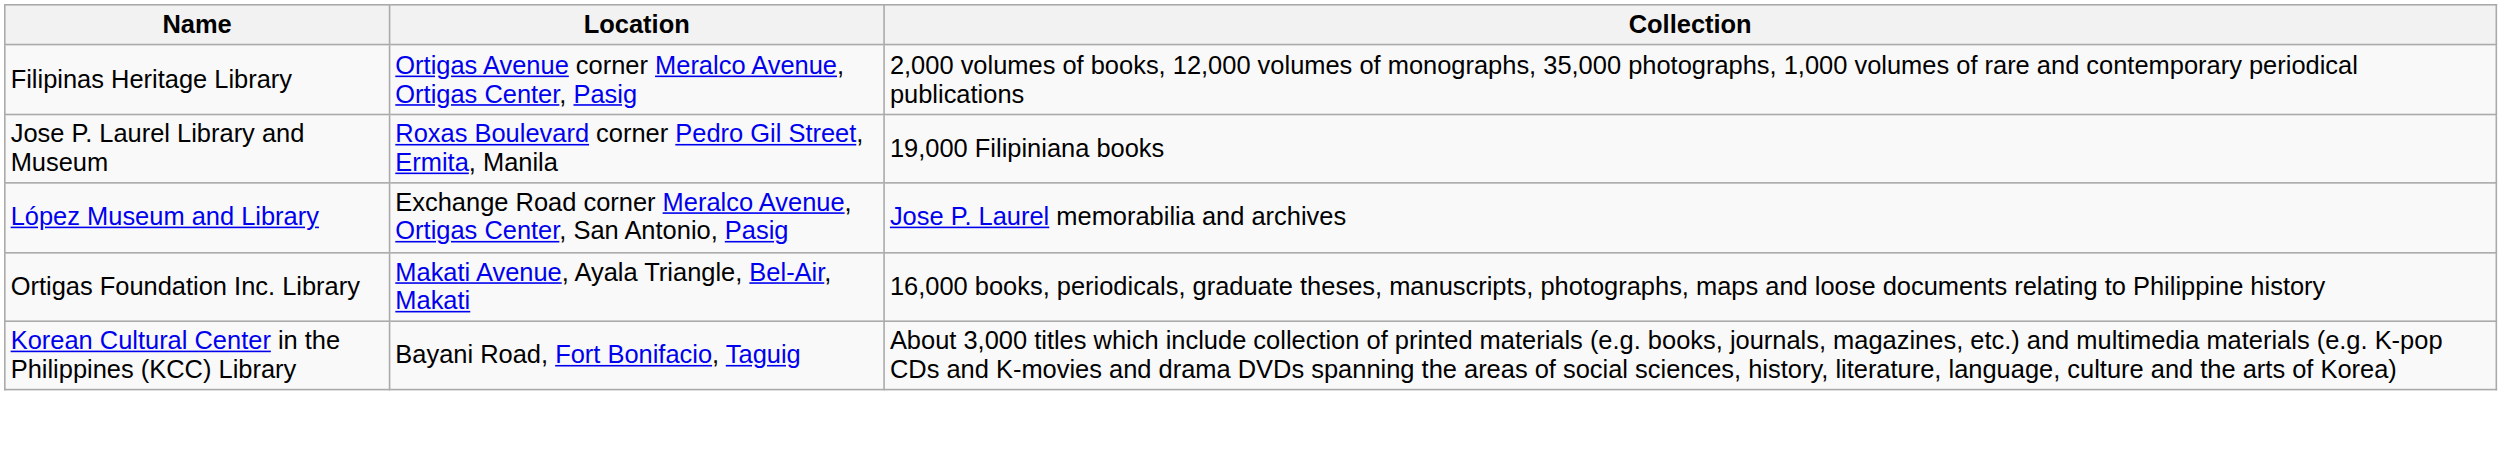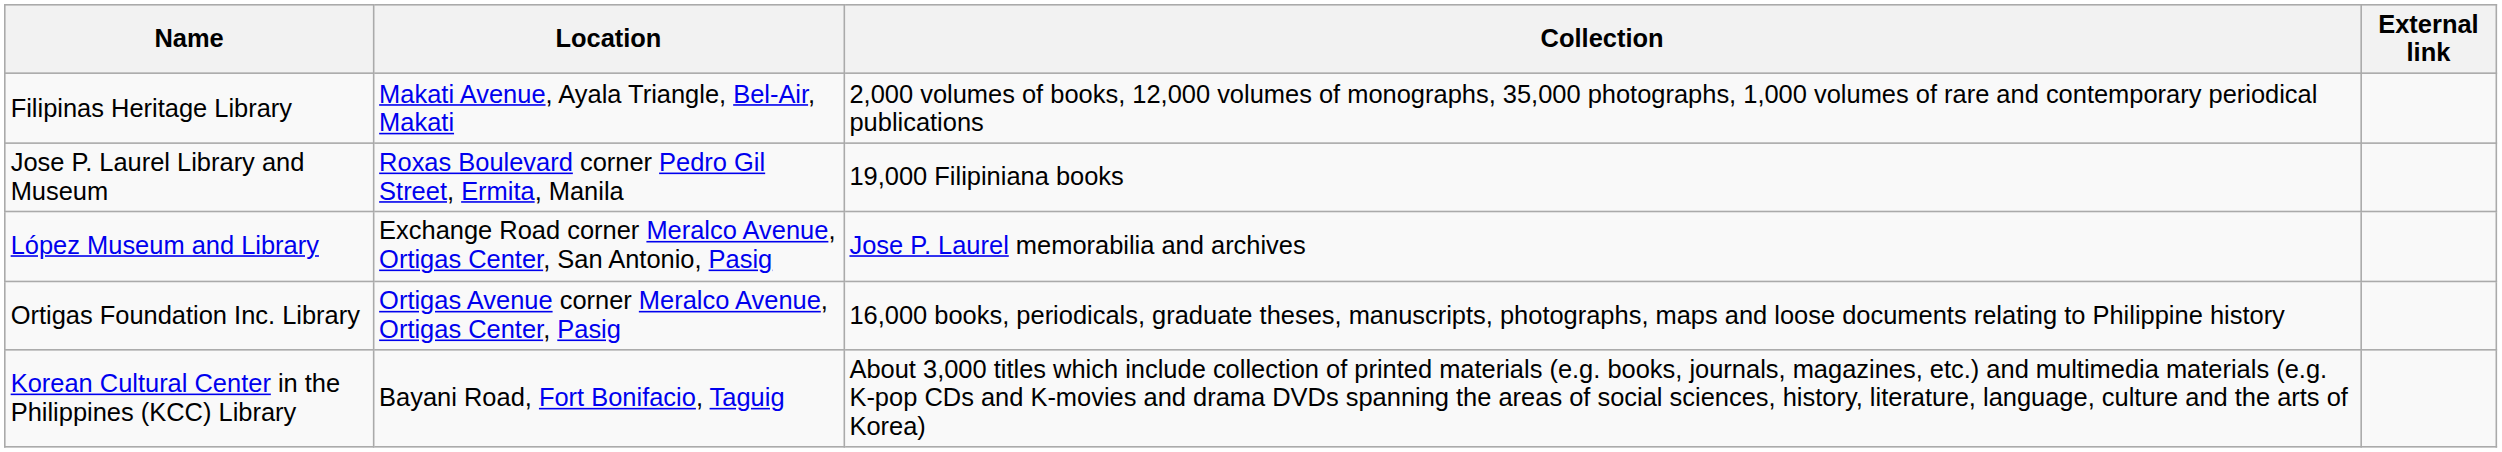+ column: External link
Filipinas Heritage Library | Location: Ortigas Avenue corner Meralco Avenue, Ortigas Center, Pasig -> Makati Avenue, Ayala Triangle, Bel-Air, Makati
Ortigas Foundation Inc. Library | Location: Makati Avenue, Ayala Triangle, Bel-Air, Makati -> Ortigas Avenue corner Meralco Avenue, Ortigas Center, Pasig
